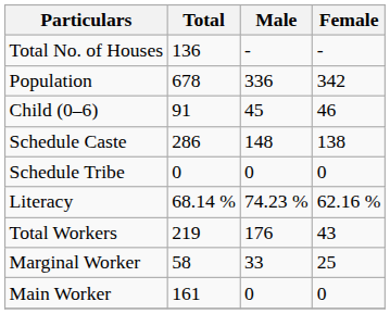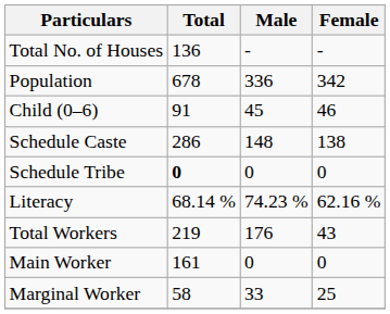Schedule Tribe | Total: normal -> bold
rows swapped: Main Worker <-> Marginal Worker
